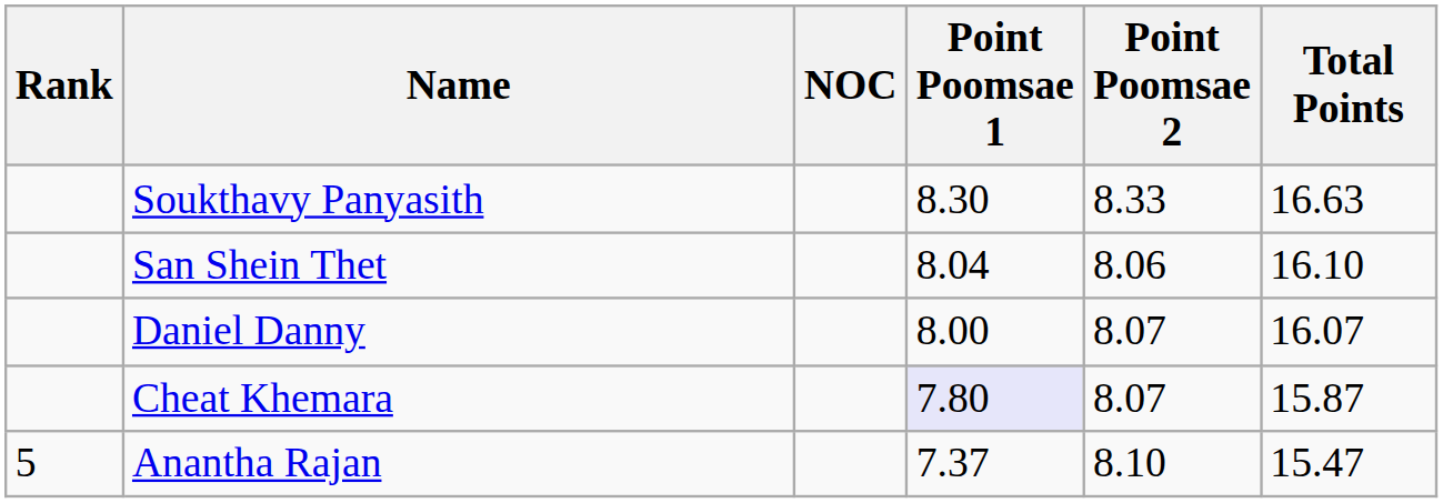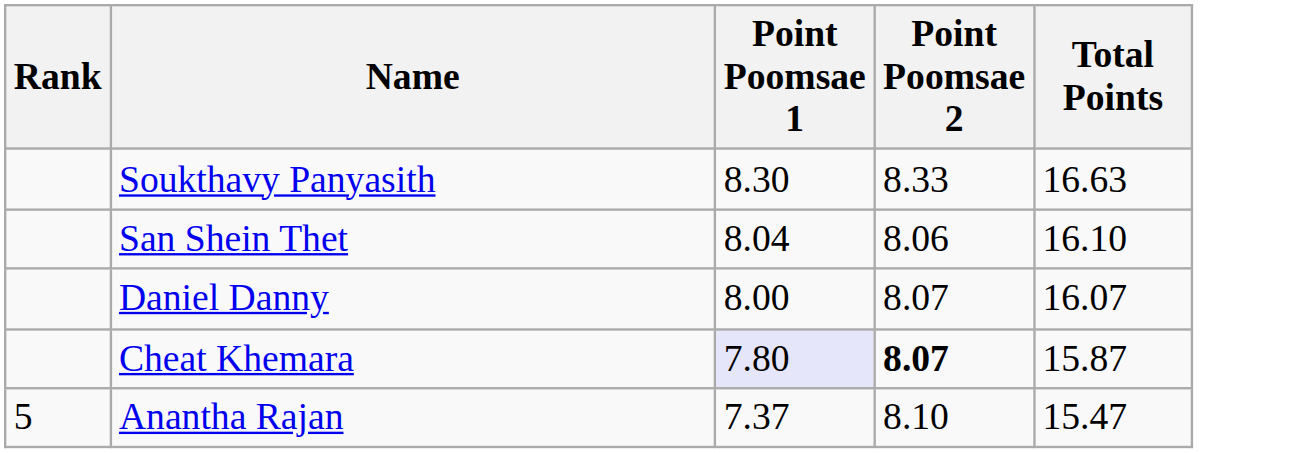- column: NOC
Cheat Khemara | Point Poomsae 2: normal -> bold
